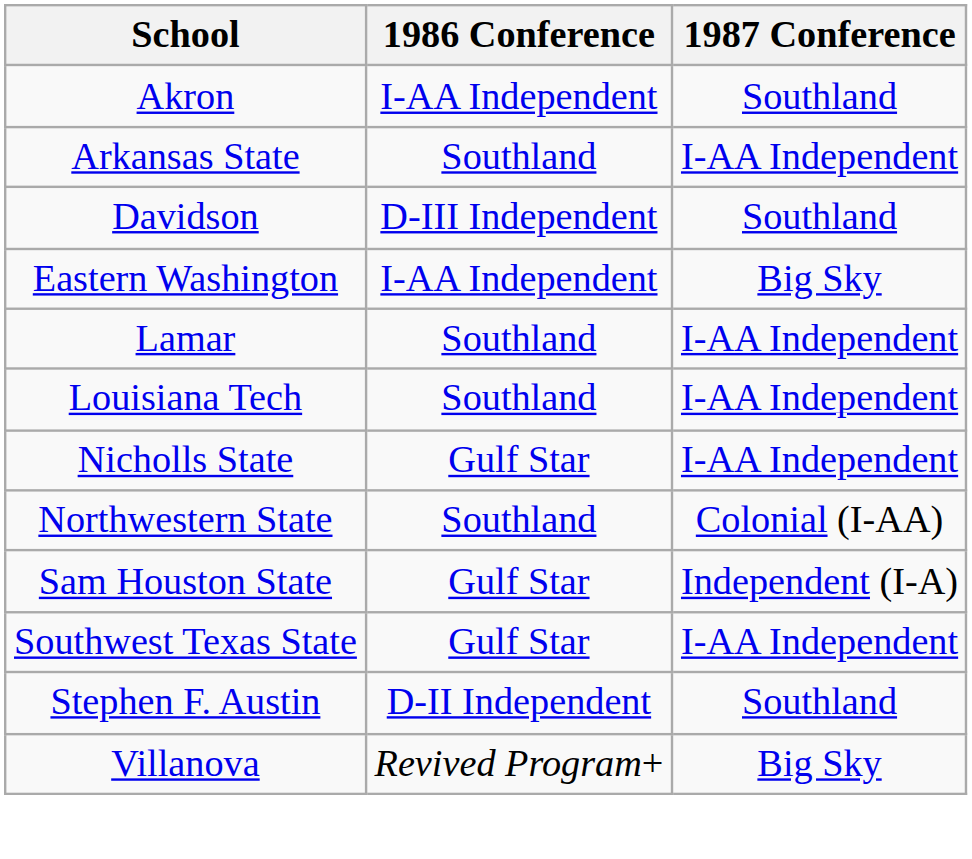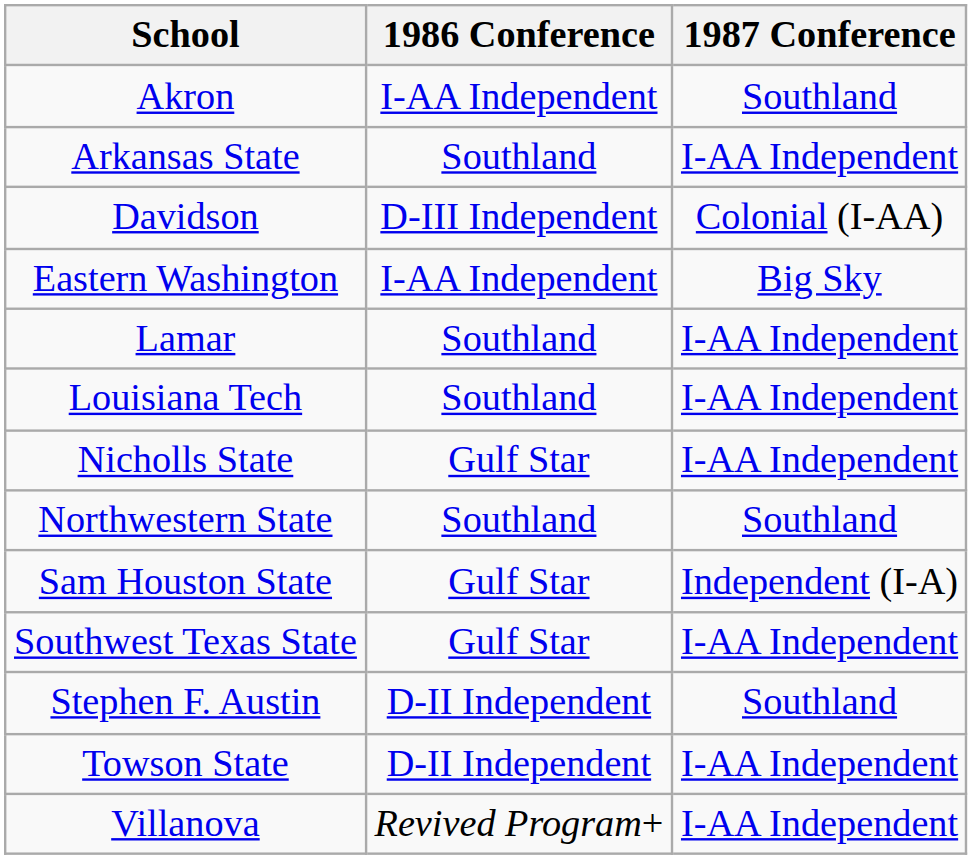Davidson | 1987 Conference: Southland -> Colonial (I-AA)
Northwestern State | 1987 Conference: Colonial (I-AA) -> Southland
+ row: Towson State | D-II Independent | I-AA Independent
Villanova | 1987 Conference: Big Sky -> I-AA Independent
